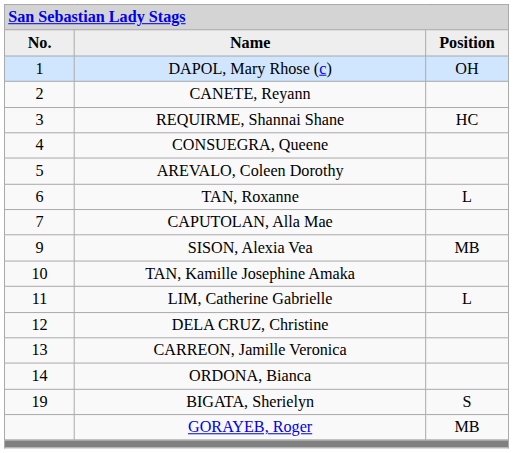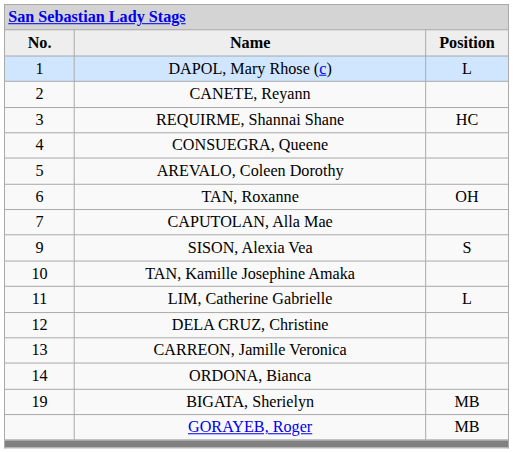DAPOL, Mary Rhose (c) | column 3: OH -> L
TAN, Roxanne | column 3: L -> OH
SISON, Alexia Vea | column 3: MB -> S
BIGATA, Sherielyn | column 3: S -> MB
